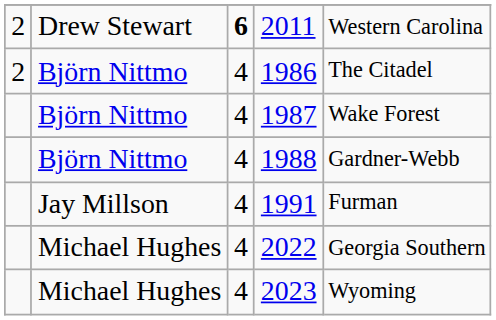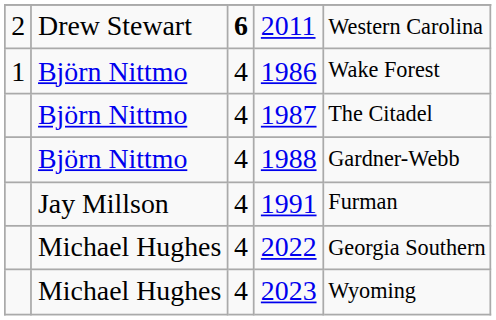1986 | column 1: 2 -> 1
1986 | column 5: The Citadel -> Wake Forest
1987 | column 5: Wake Forest -> The Citadel
